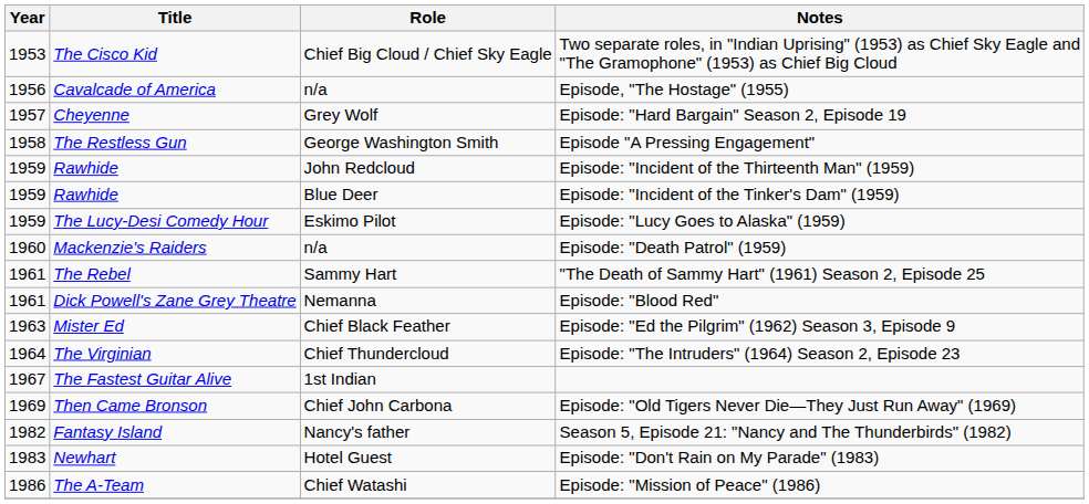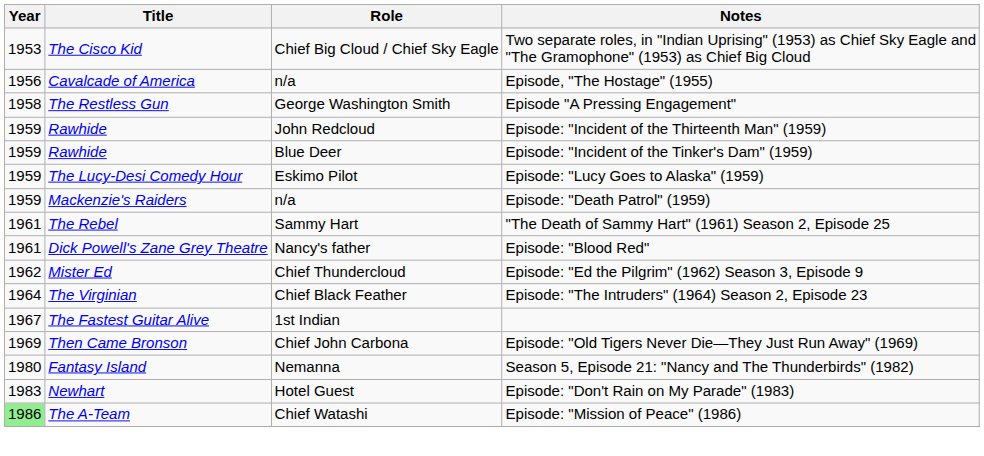- row: 1957 | Cheyenne | Grey Wolf | Episode: "Hard Bargain" Season 2, Episode 19
Episode: "Death Patrol" (1959) | Year: 1960 -> 1959
Episode: "Blood Red" | Role: Nemanna -> Nancy's father
Episode: "Ed the Pilgrim" (1962) Season 3, Episode 9 | Year: 1963 -> 1962
Episode: "Ed the Pilgrim" (1962) Season 3, Episode 9 | Role: Chief Black Feather -> Chief Thundercloud
Episode: "The Intruders" (1964) Season 2, Episode 23 | Role: Chief Thundercloud -> Chief Black Feather
Season 5, Episode 21: "Nancy and The Thunderbirds" (1982) | Year: 1982 -> 1980
Season 5, Episode 21: "Nancy and The Thunderbirds" (1982) | Role: Nancy's father -> Nemanna
Episode: "Mission of Peace" (1986) | Year: no background -> lightgreen background
